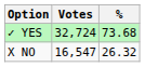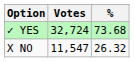X NO | Votes: 16,547 -> 11,547
